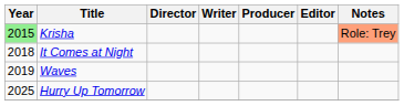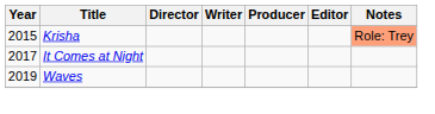Krisha | Year: lightgreen background -> no background
It Comes at Night | Year: 2018 -> 2017
- row: 2025 | Hurry Up Tomorrow
